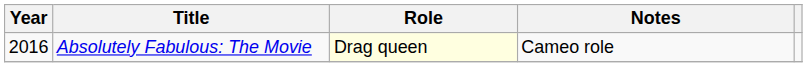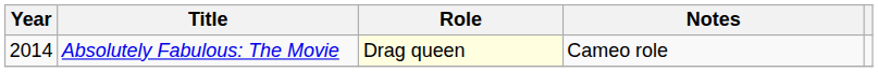Absolutely Fabulous: The Movie | Year: 2016 -> 2014
